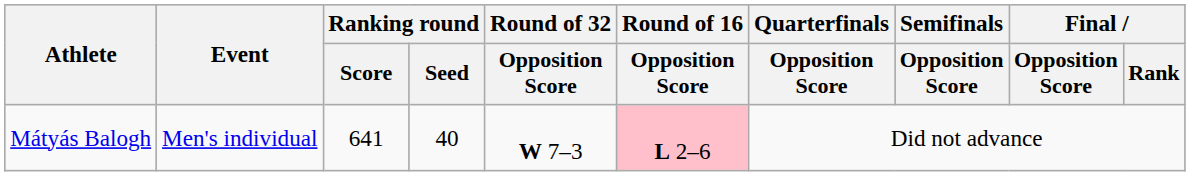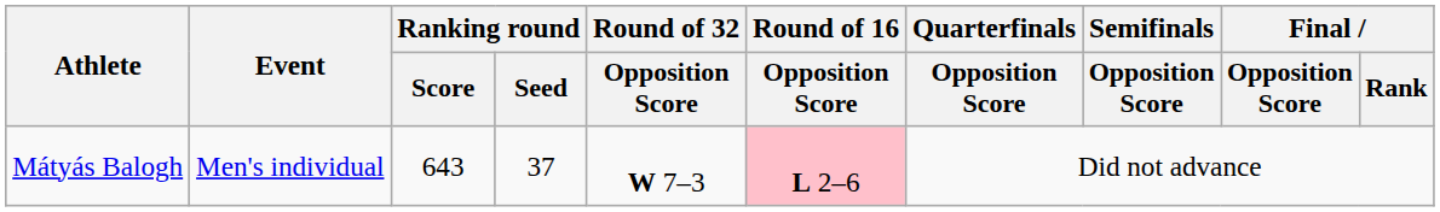Mátyás Balogh | Ranking round / Score: 641 -> 643
Mátyás Balogh | Ranking round / Seed: 40 -> 37
